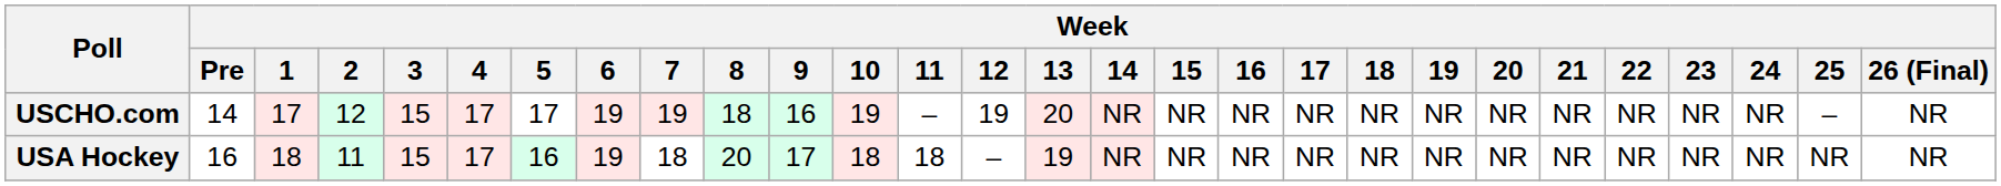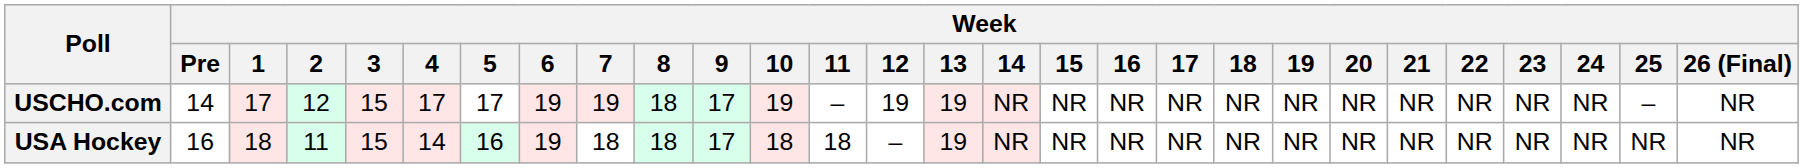USCHO.com | Week / 9: 16 -> 17
USCHO.com | Week / 13: 20 -> 19
USA Hockey | Week / 4: 17 -> 14
USA Hockey | Week / 8: 20 -> 18
